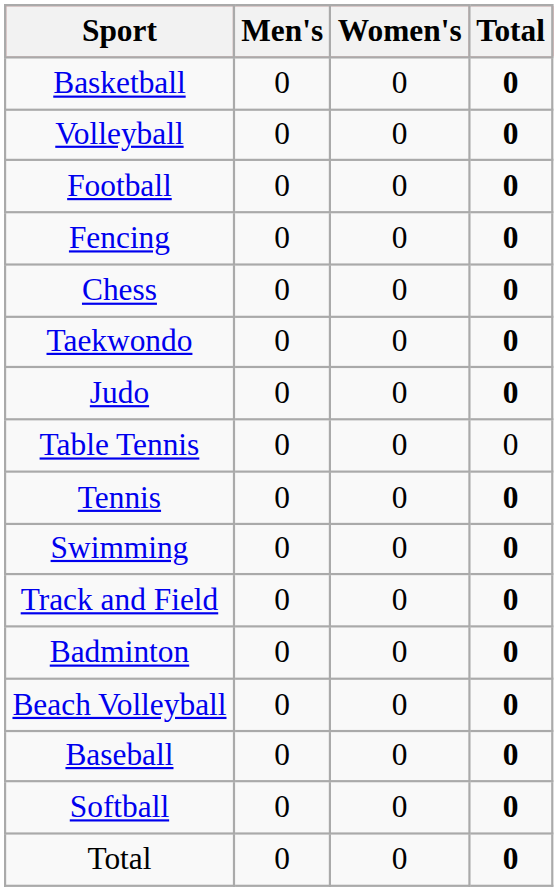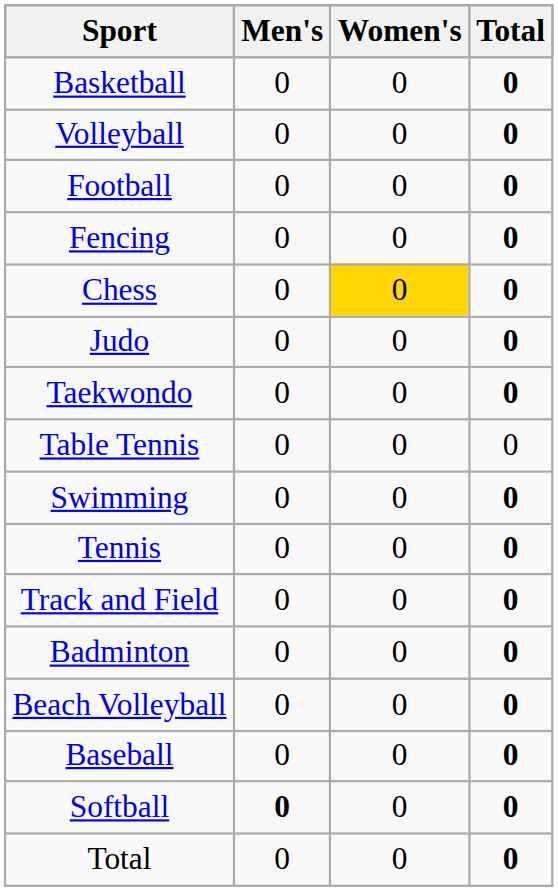Chess | Women's: no background -> gold background
rows swapped: Judo <-> Taekwondo
rows swapped: Tennis <-> Swimming
Softball | Men's: normal -> bold
